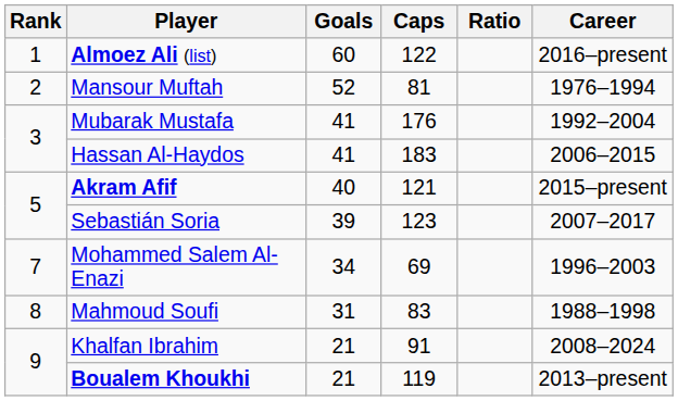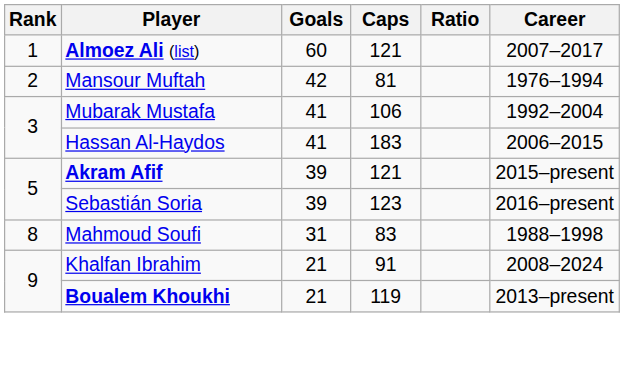Almoez Ali (list) | Caps: 122 -> 121
Almoez Ali (list) | Career: 2016–present -> 2007–2017
Mansour Muftah | Goals: 52 -> 42
Mubarak Mustafa | Caps: 176 -> 106
Akram Afif | Goals: 40 -> 39
Sebastián Soria | Career: 2007–2017 -> 2016–present
- row: 7 | Mohammed Salem Al-Enazi | 34 | 69 | 1996–2003
